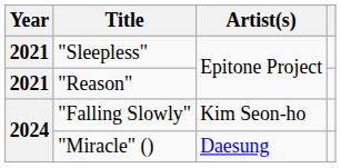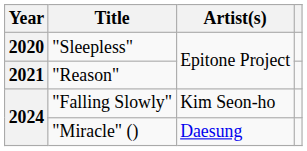"Sleepless" | Year: 2021 -> 2020
